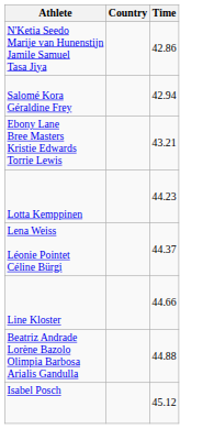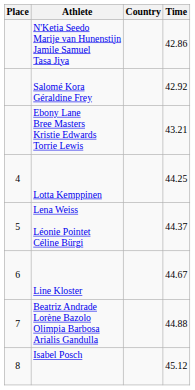+ column: Place | 4 | 5 | 6 | 7 | 8
Salomé Kora Géraldine Frey | Time: 42.94 -> 42.92
Lotta Kemppinen | Time: 44.23 -> 44.25
Line Kloster | Time: 44.66 -> 44.67
